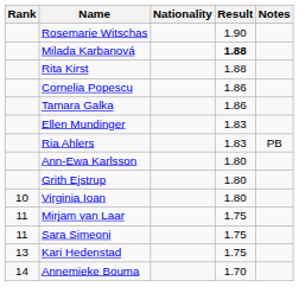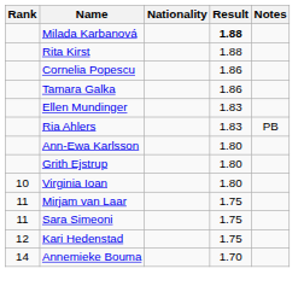- row: Rosemarie Witschas | 1.90
Kari Hedenstad | Rank: 13 -> 12
